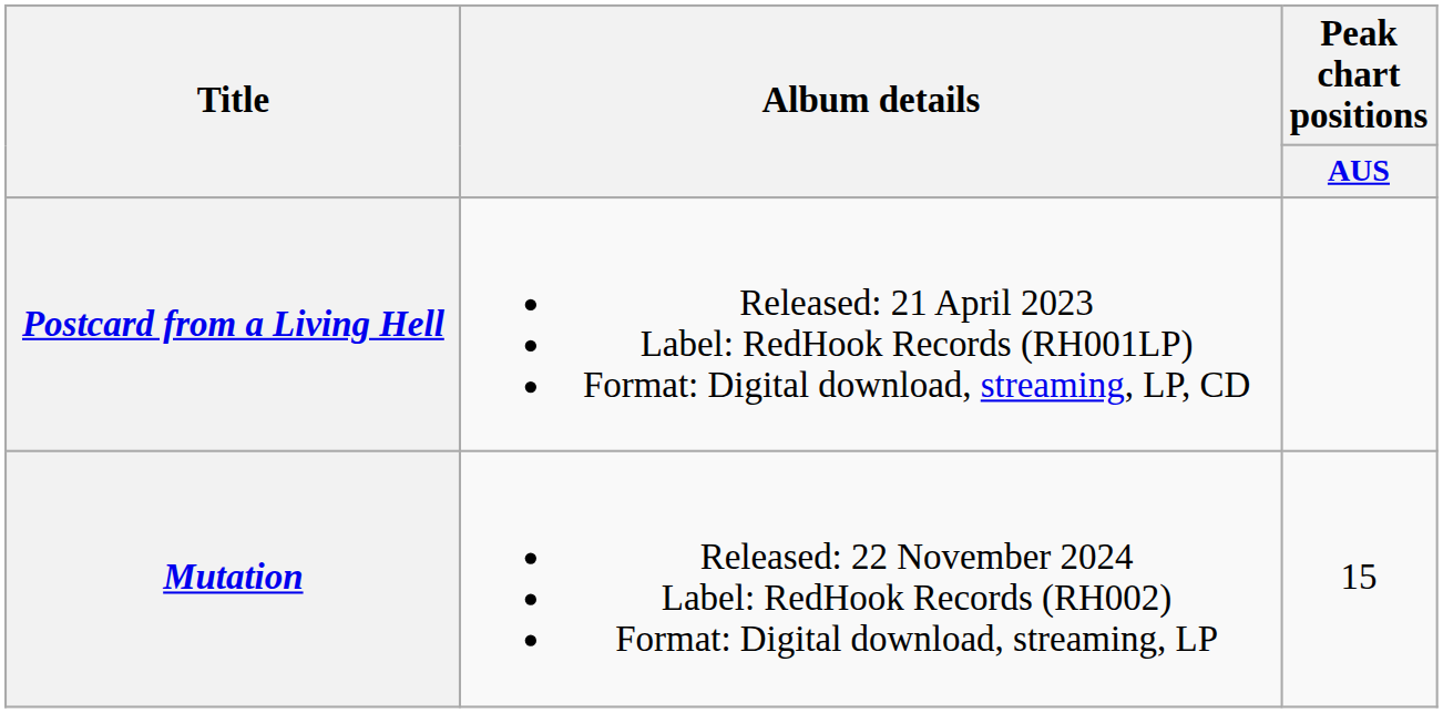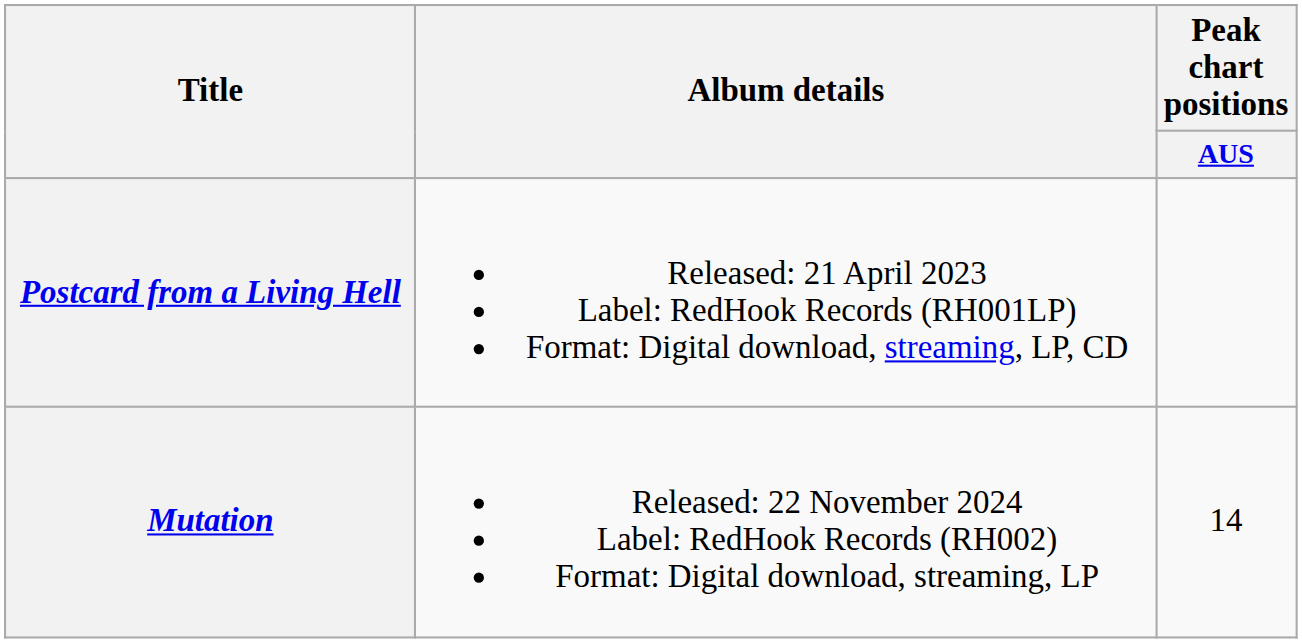Mutation | Peak chart positions / AUS: 15 -> 14
